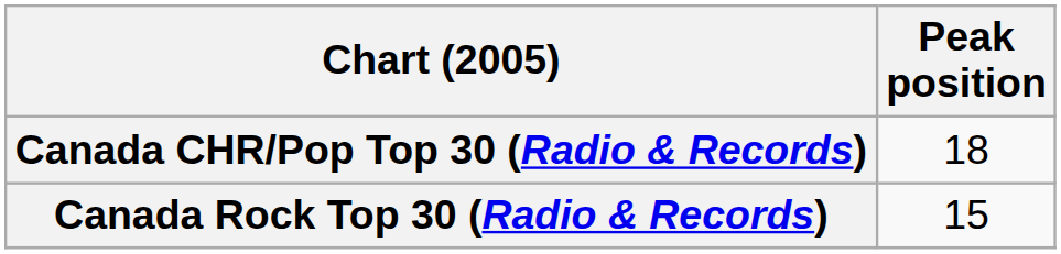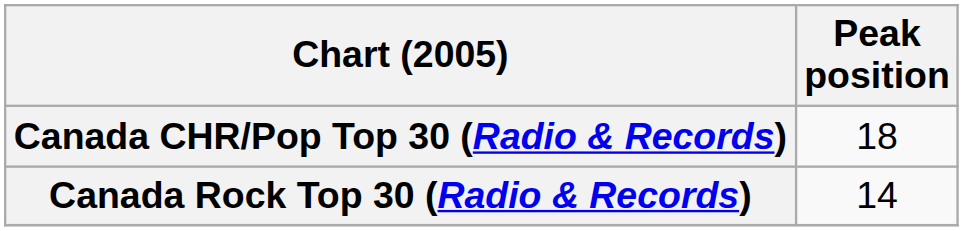Canada Rock Top 30 (Radio & Records) | Peak position: 15 -> 14
